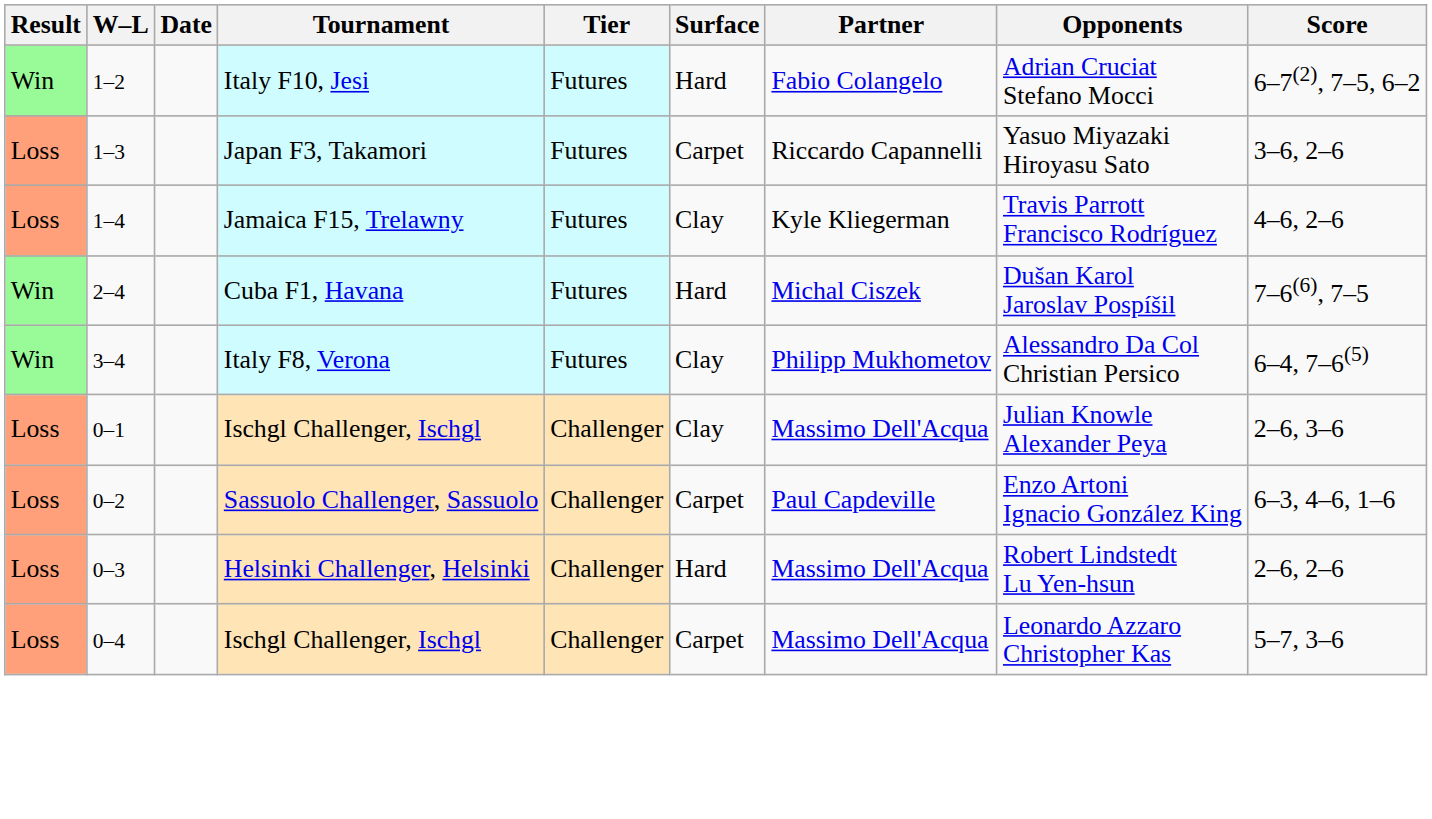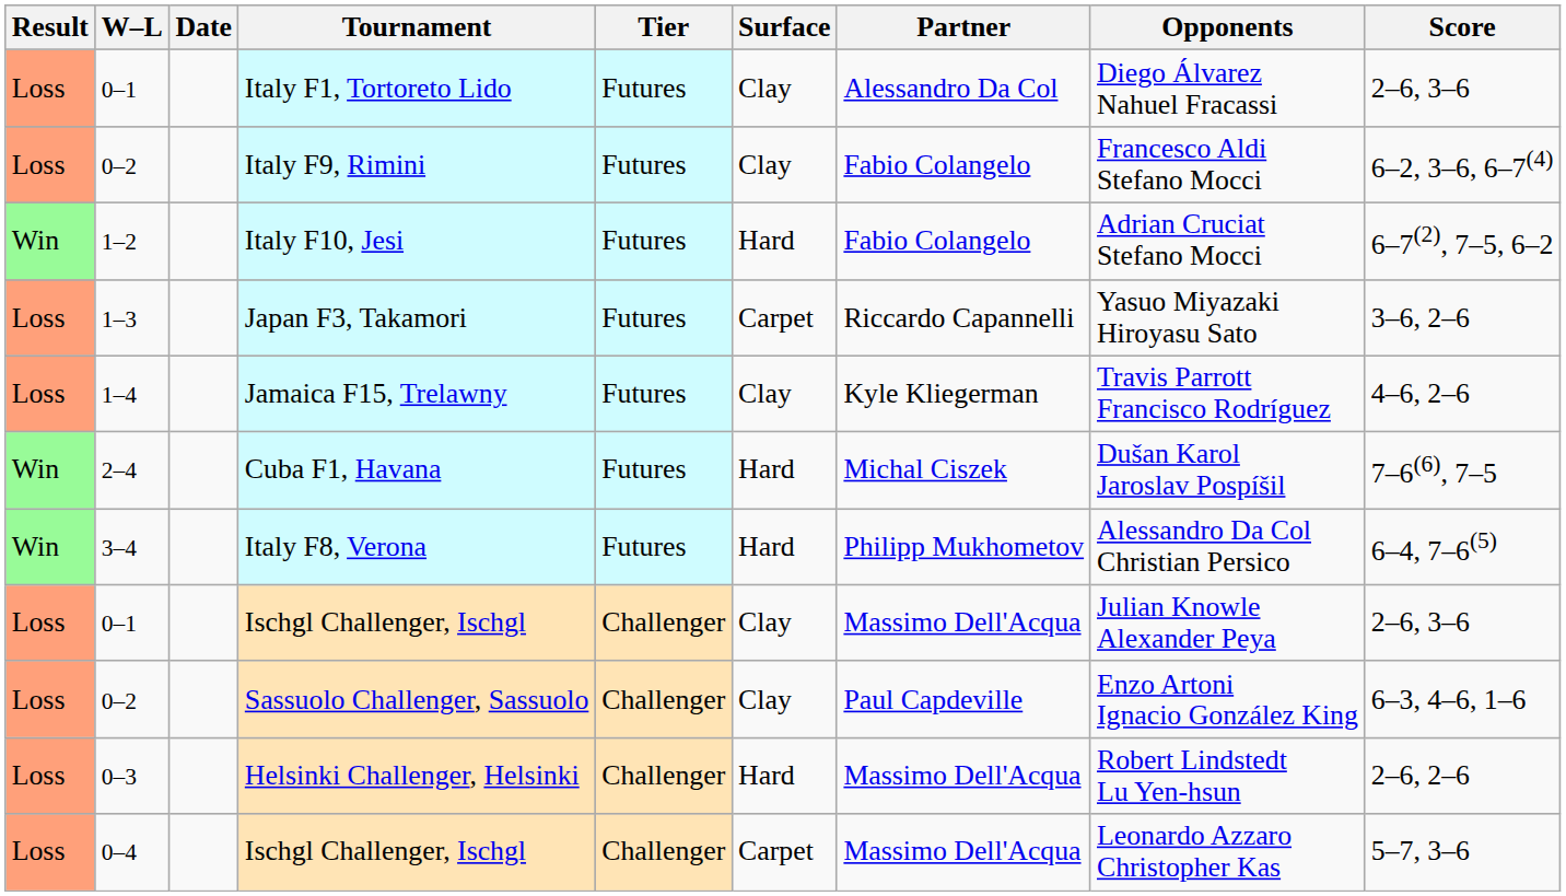+ row: Loss | 0–1 | Italy F1, Tortoreto Lido | Futures | Clay | Alessandro Da Col | Diego Álvarez Nahuel Fracassi | 2–6, 3–6
+ row: Loss | 0–2 | Italy F9, Rimini | Futures | Clay | Fabio Colangelo | Francesco Aldi Stefano Mocci | 6–2, 3–6, 6–7(4)
Italy F8, Verona | Surface: Clay -> Hard
Sassuolo Challenger, Sassuolo | Surface: Carpet -> Clay
